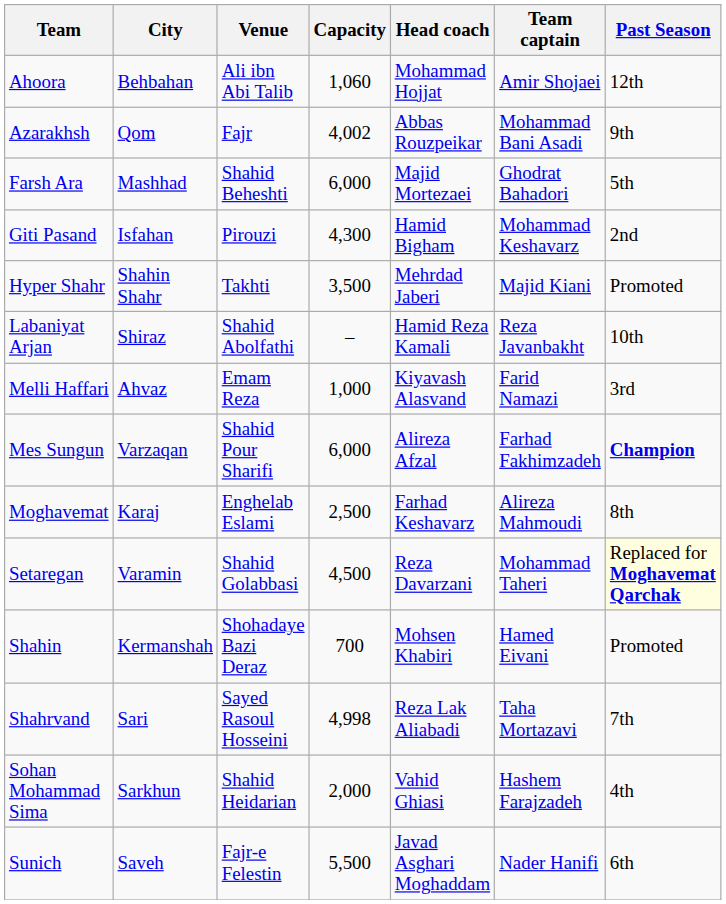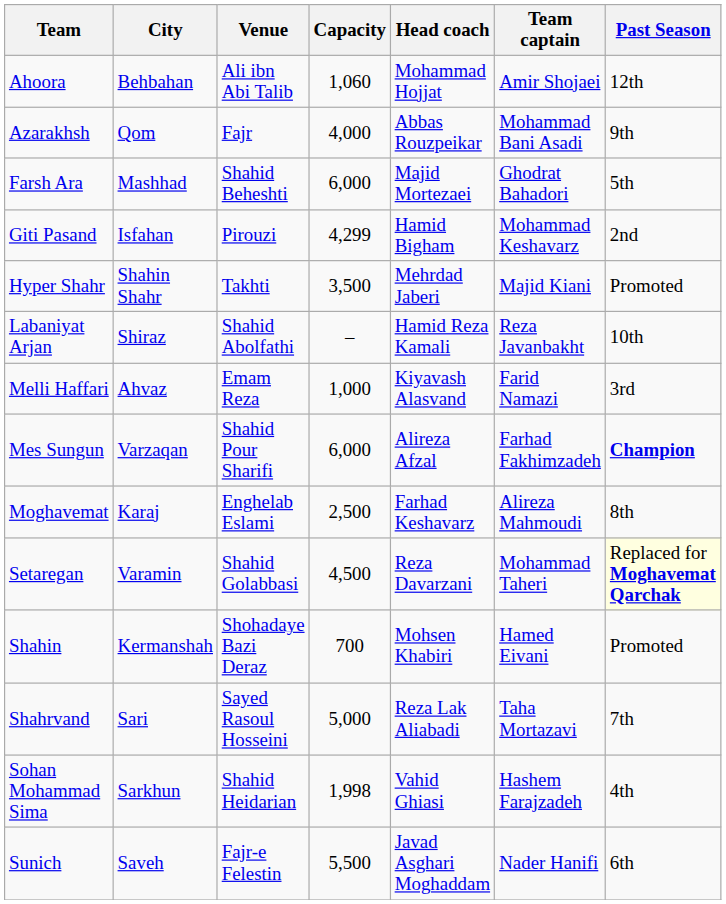Azarakhsh | Capacity: 4,002 -> 4,000
Giti Pasand | Capacity: 4,300 -> 4,299
Shahrvand | Capacity: 4,998 -> 5,000
Sohan Mohammad Sima | Capacity: 2,000 -> 1,998
